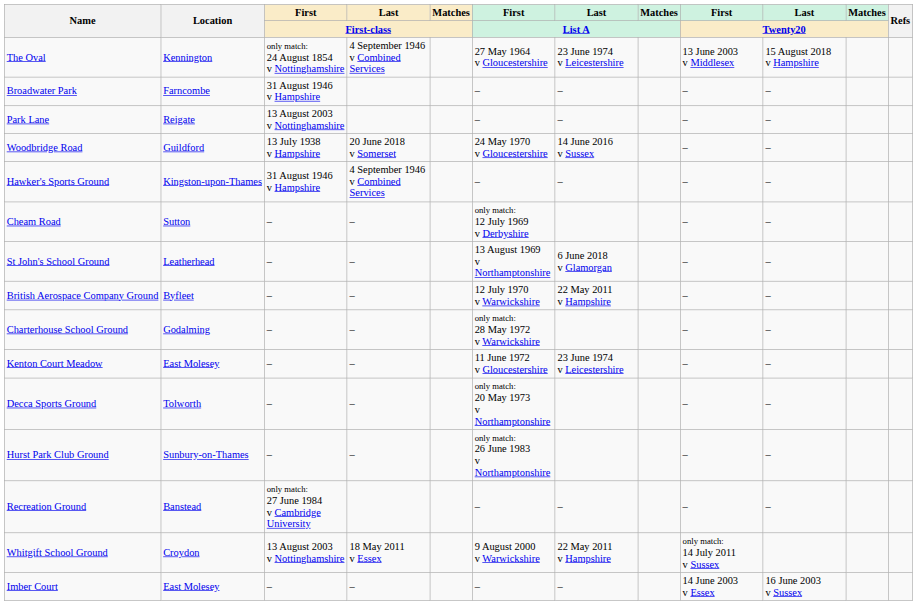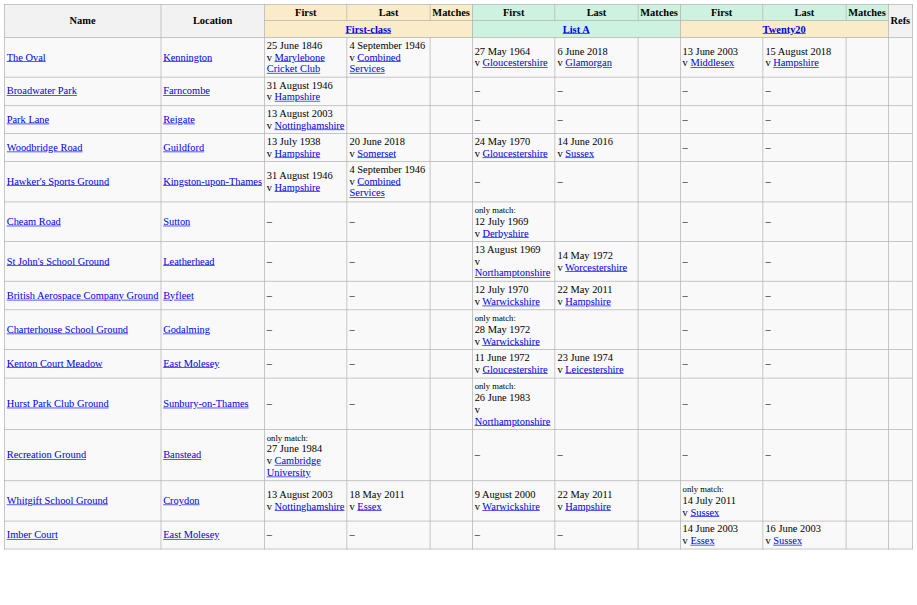The Oval | First / First-class: only match: 24 August 1854 v Nottinghamshire -> 25 June 1846 v Marylebone Cricket Club
The Oval | Last / List A: 23 June 1974 v Leicestershire -> 6 June 2018 v Glamorgan
St John's School Ground | Last / List A: 6 June 2018 v Glamorgan -> 14 May 1972 v Worcestershire
- row: Decca Sports Ground | Tolworth | – | – | only match: 20 May 1973 v Northamptonshire | – | –
